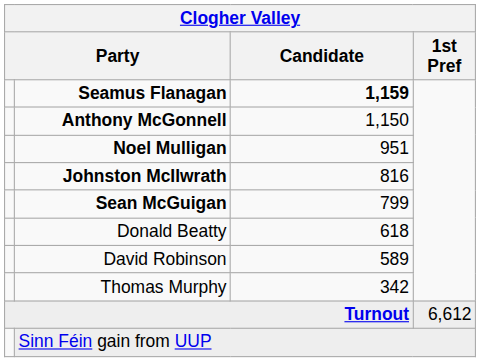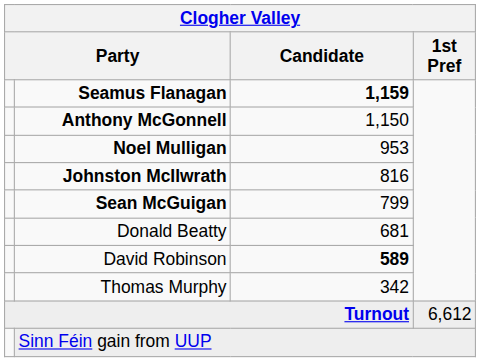Noel Mulligan | Candidate: 951 -> 953
Donald Beatty | Candidate: 618 -> 681
David Robinson | Candidate: normal -> bold
